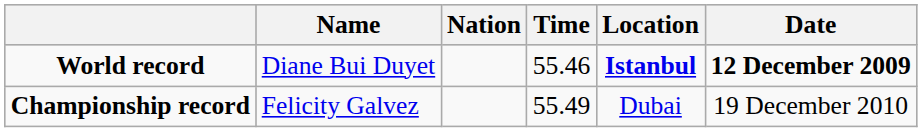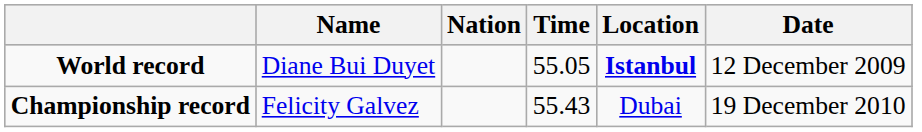World record | Time: 55.46 -> 55.05
World record | Date: bold -> normal
Championship record | Time: 55.49 -> 55.43
